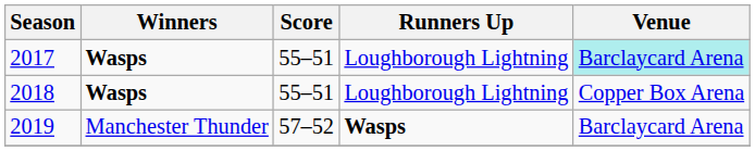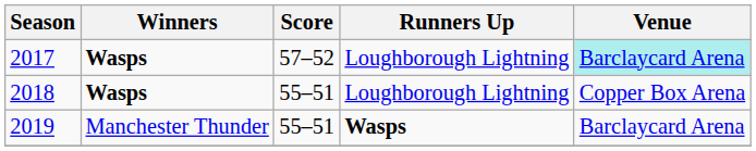2017 | Score: 55–51 -> 57–52
2019 | Score: 57–52 -> 55–51
